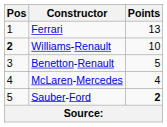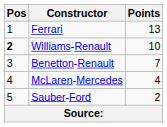Benetton-Renault | Points: 5 -> 7
Sauber-Ford | Points: bold -> normal
